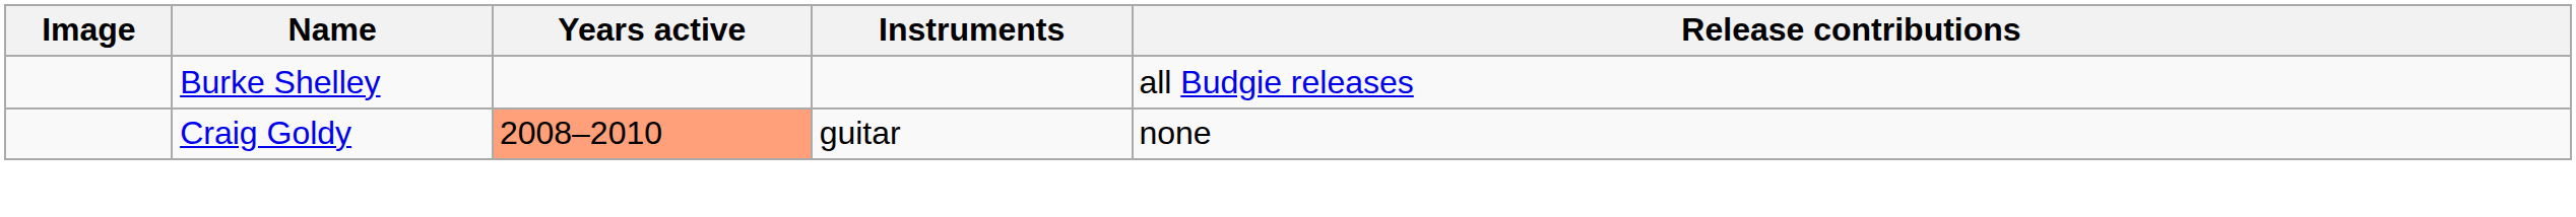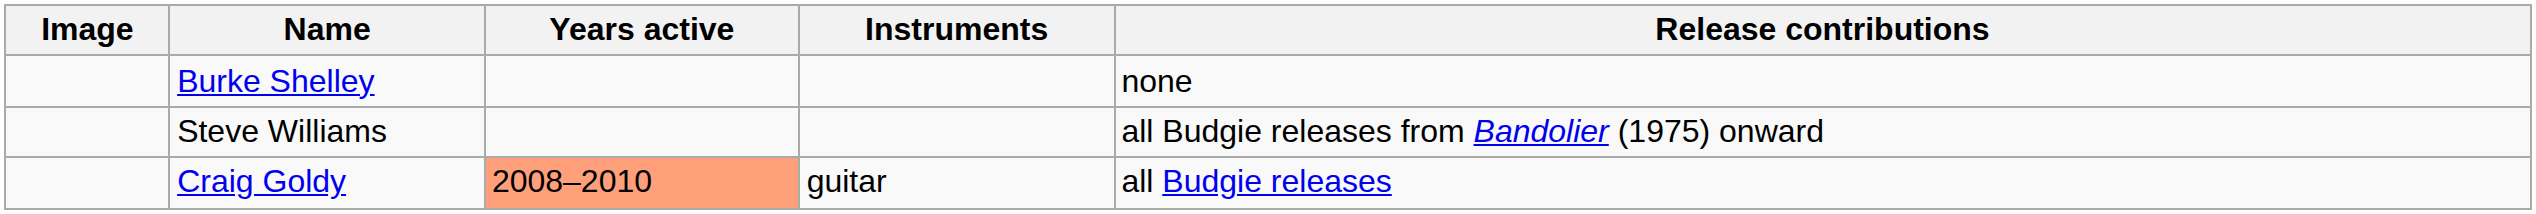Burke Shelley | Release contributions: all Budgie releases -> none
+ row: Steve Williams | all Budgie releases from Bandolier (1975) onward
Craig Goldy | Release contributions: none -> all Budgie releases
